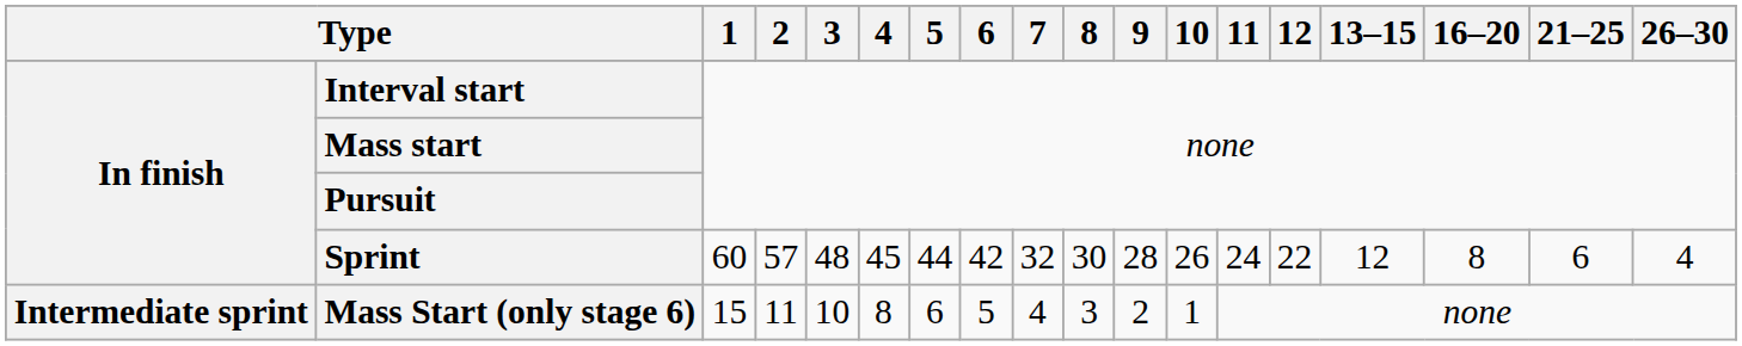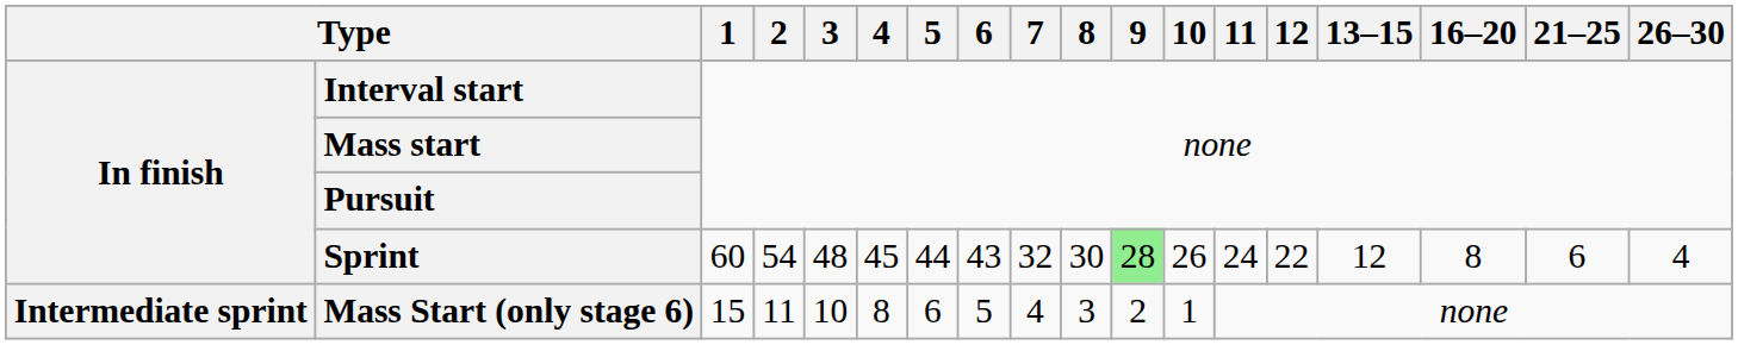Sprint | 2: 57 -> 54
Sprint | 6: 42 -> 43
Sprint | 9: no background -> lightgreen background
